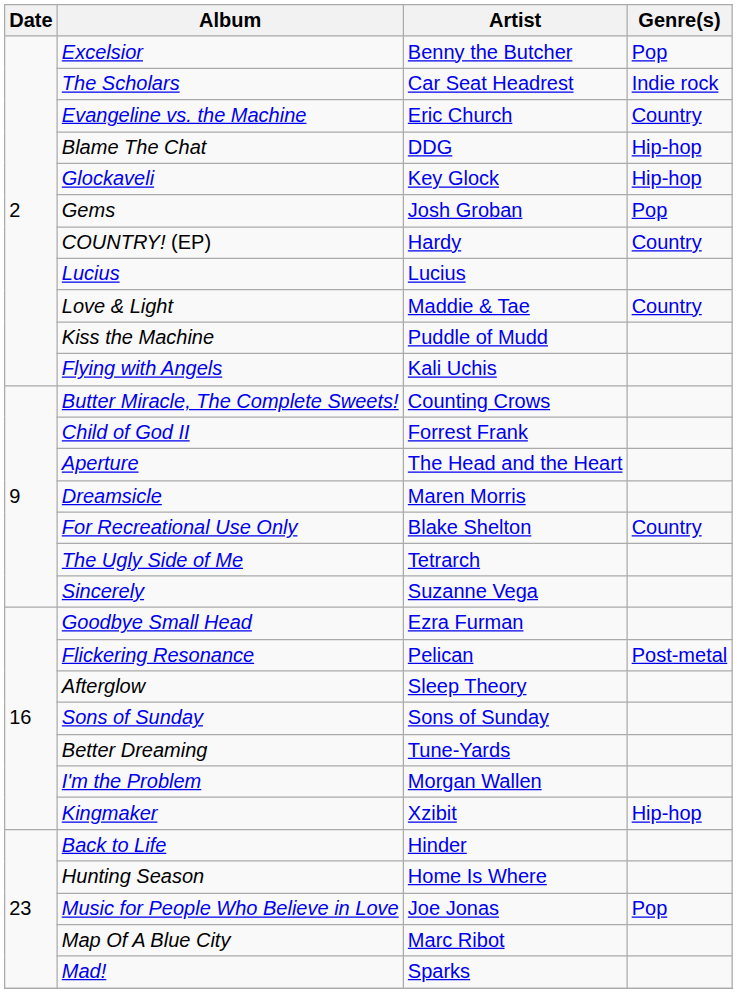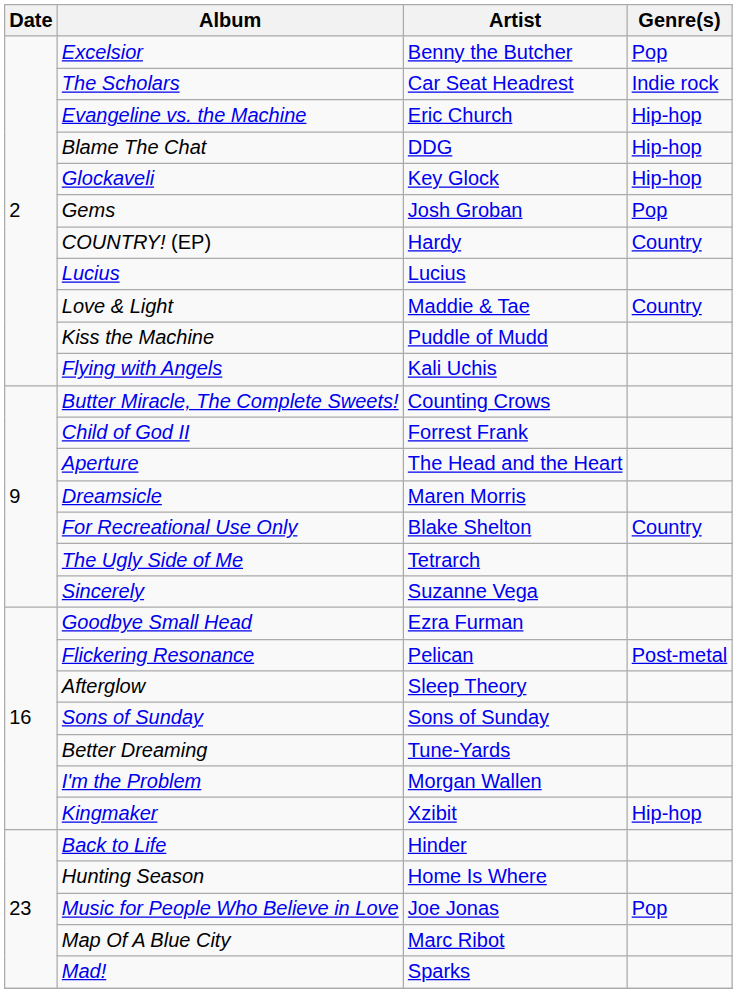Evangeline vs. the Machine | Genre(s): Country -> Hip-hop
